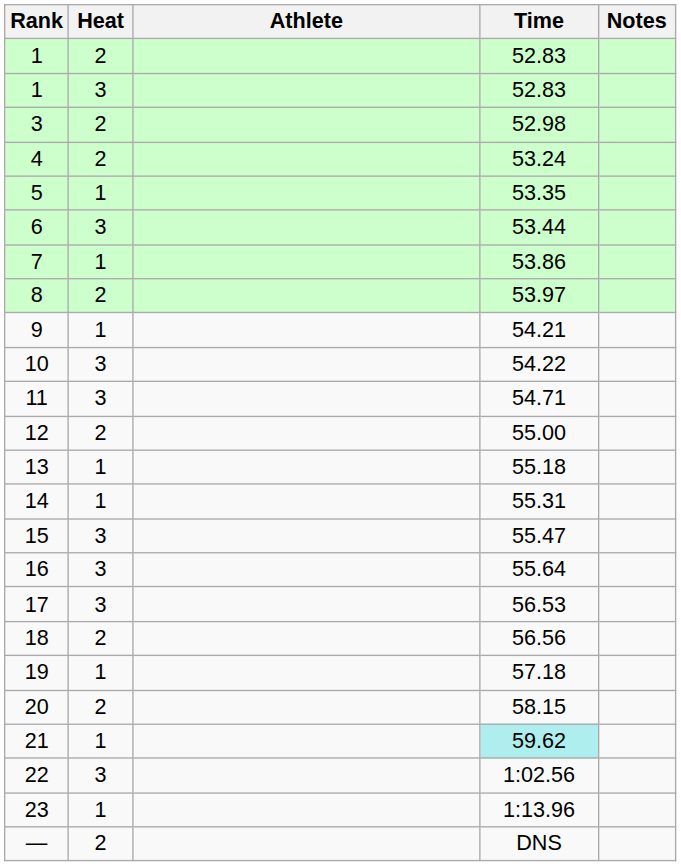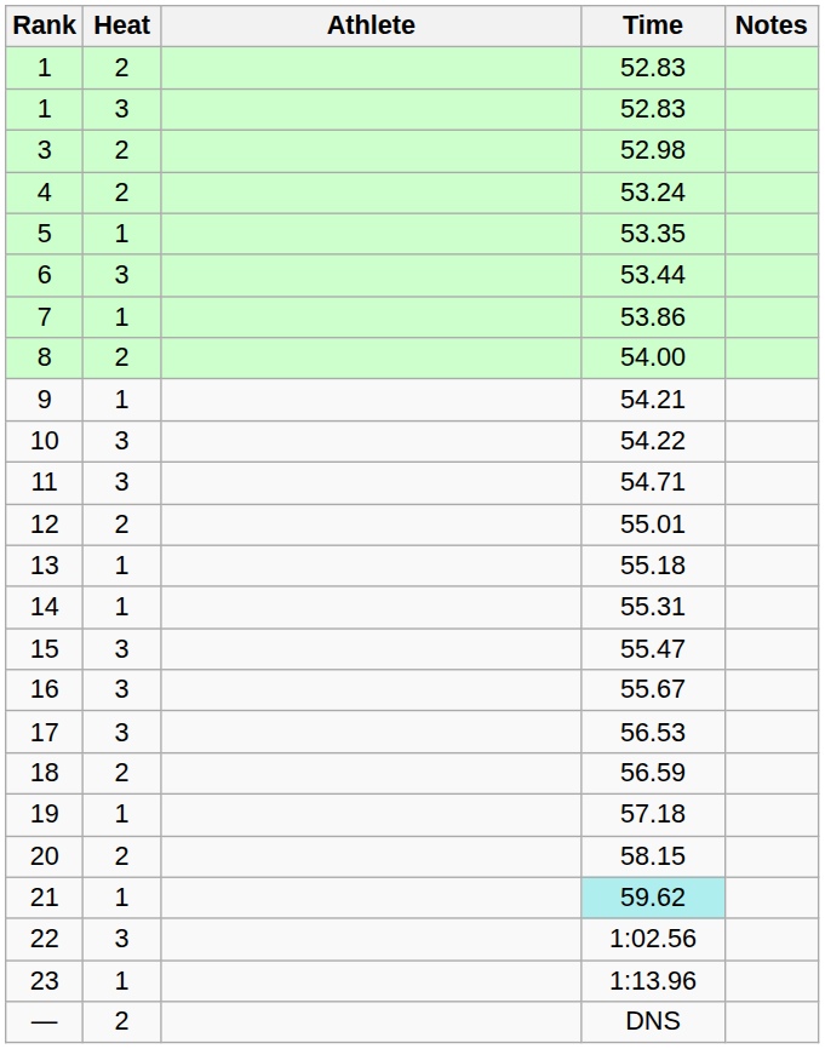8 | Time: 53.97 -> 54.00
12 | Time: 55.00 -> 55.01
16 | Time: 55.64 -> 55.67
18 | Time: 56.56 -> 56.59
